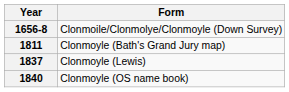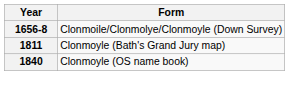- row: 1837 | Clonmoyle (Lewis)
